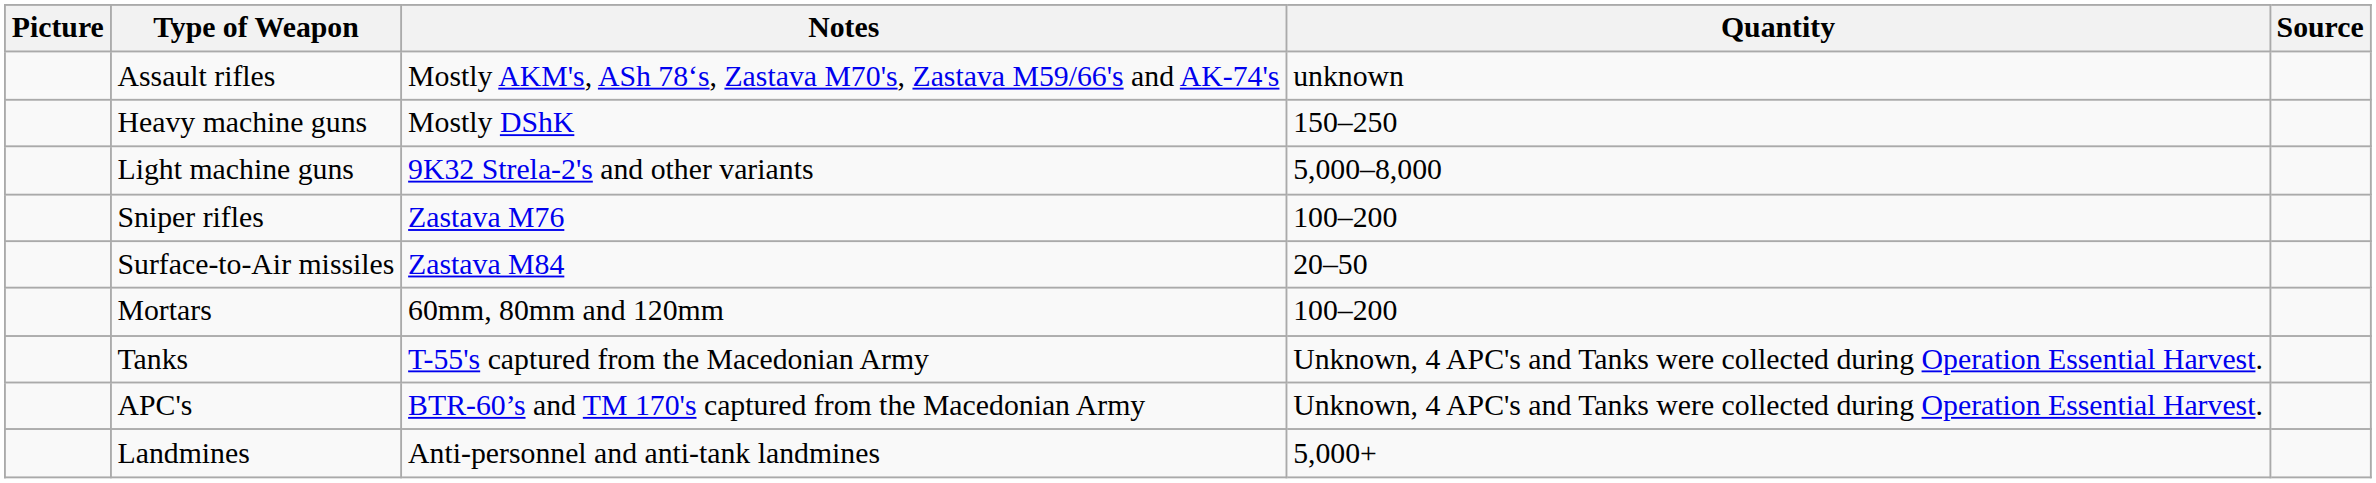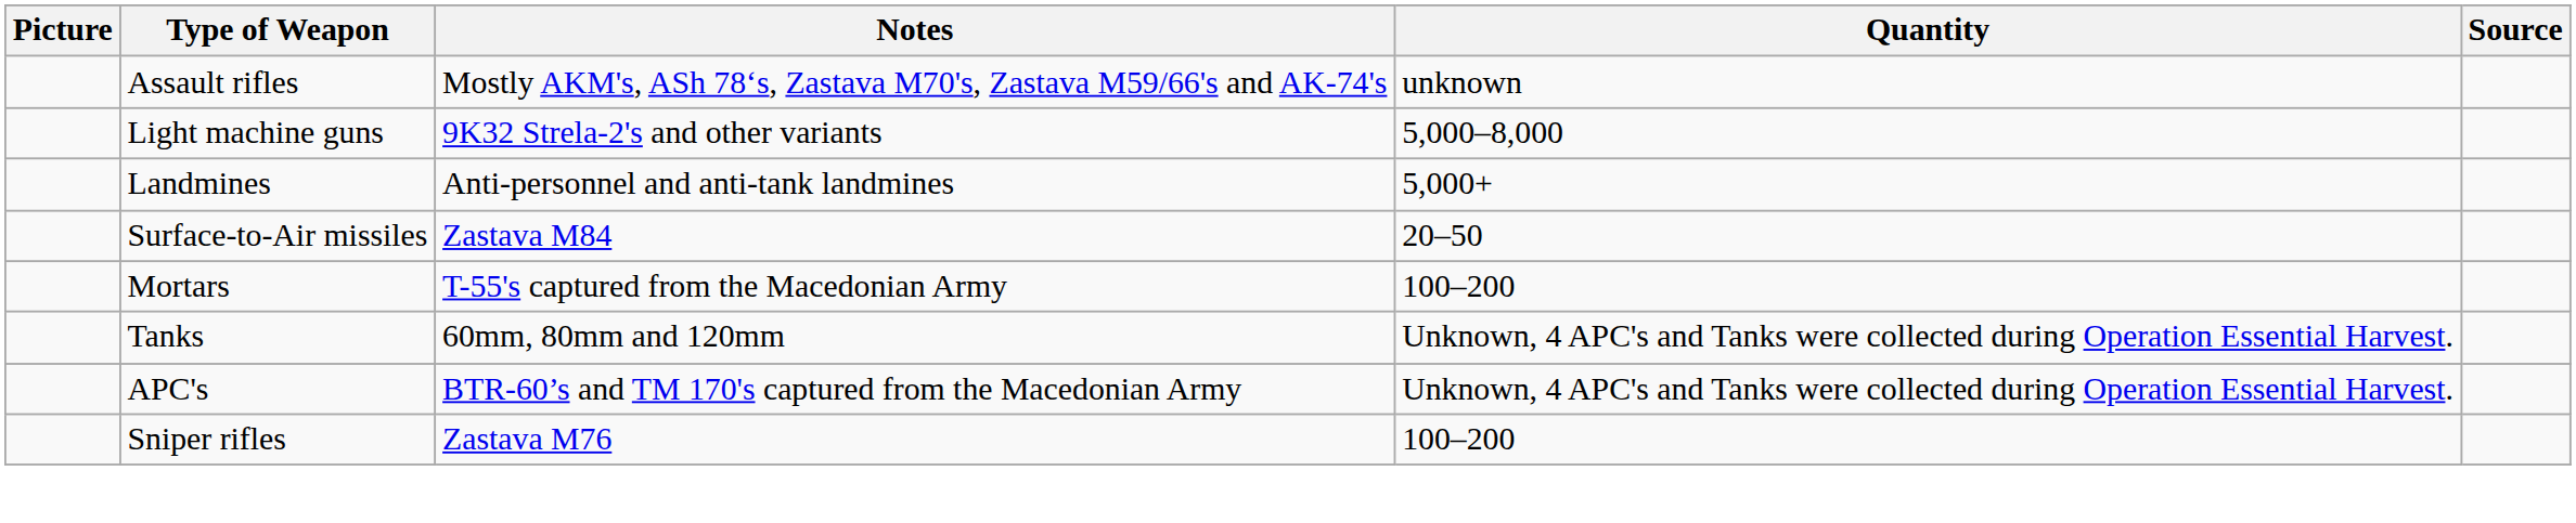- row: Heavy machine guns | Mostly DShK | 150–250
rows swapped: Sniper rifles <-> Landmines
Mortars | Notes: 60mm, 80mm and 120mm -> T-55's captured from the Macedonian Army
Tanks | Notes: T-55's captured from the Macedonian Army -> 60mm, 80mm and 120mm
